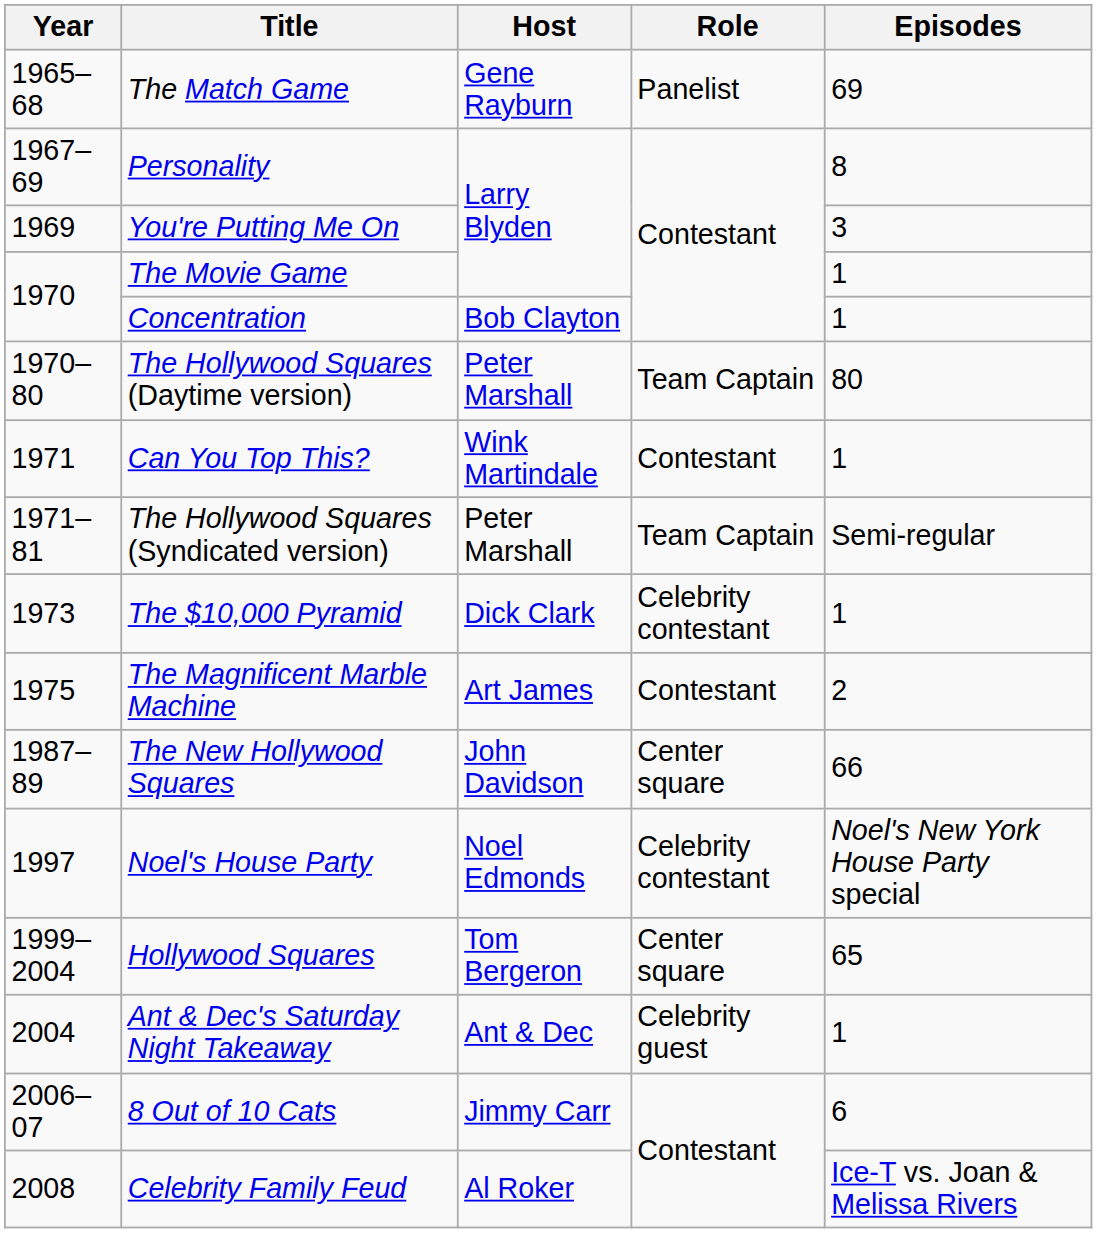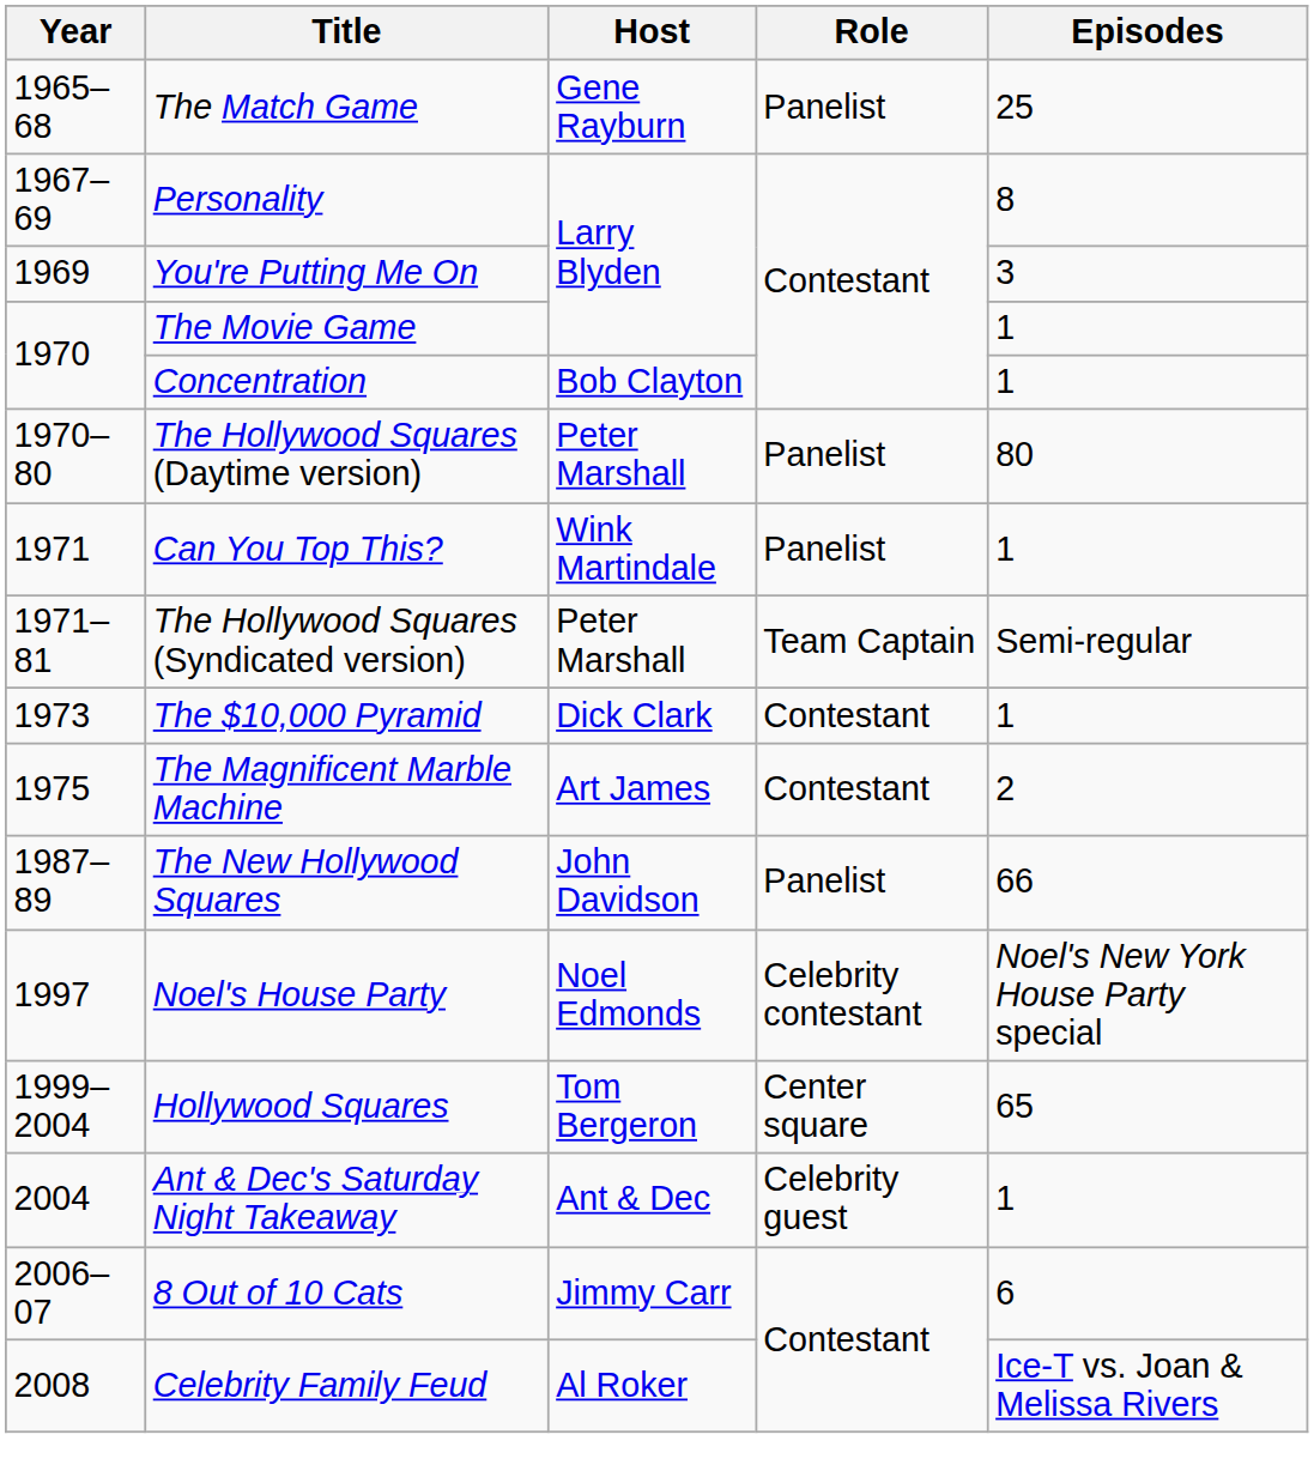The Match Game | Episodes: 69 -> 25
The Hollywood Squares (Daytime version) | Role: Team Captain -> Panelist
Can You Top This? | Role: Contestant -> Panelist
The $10,000 Pyramid | Role: Celebrity contestant -> Contestant
The New Hollywood Squares | Role: Center square -> Panelist
